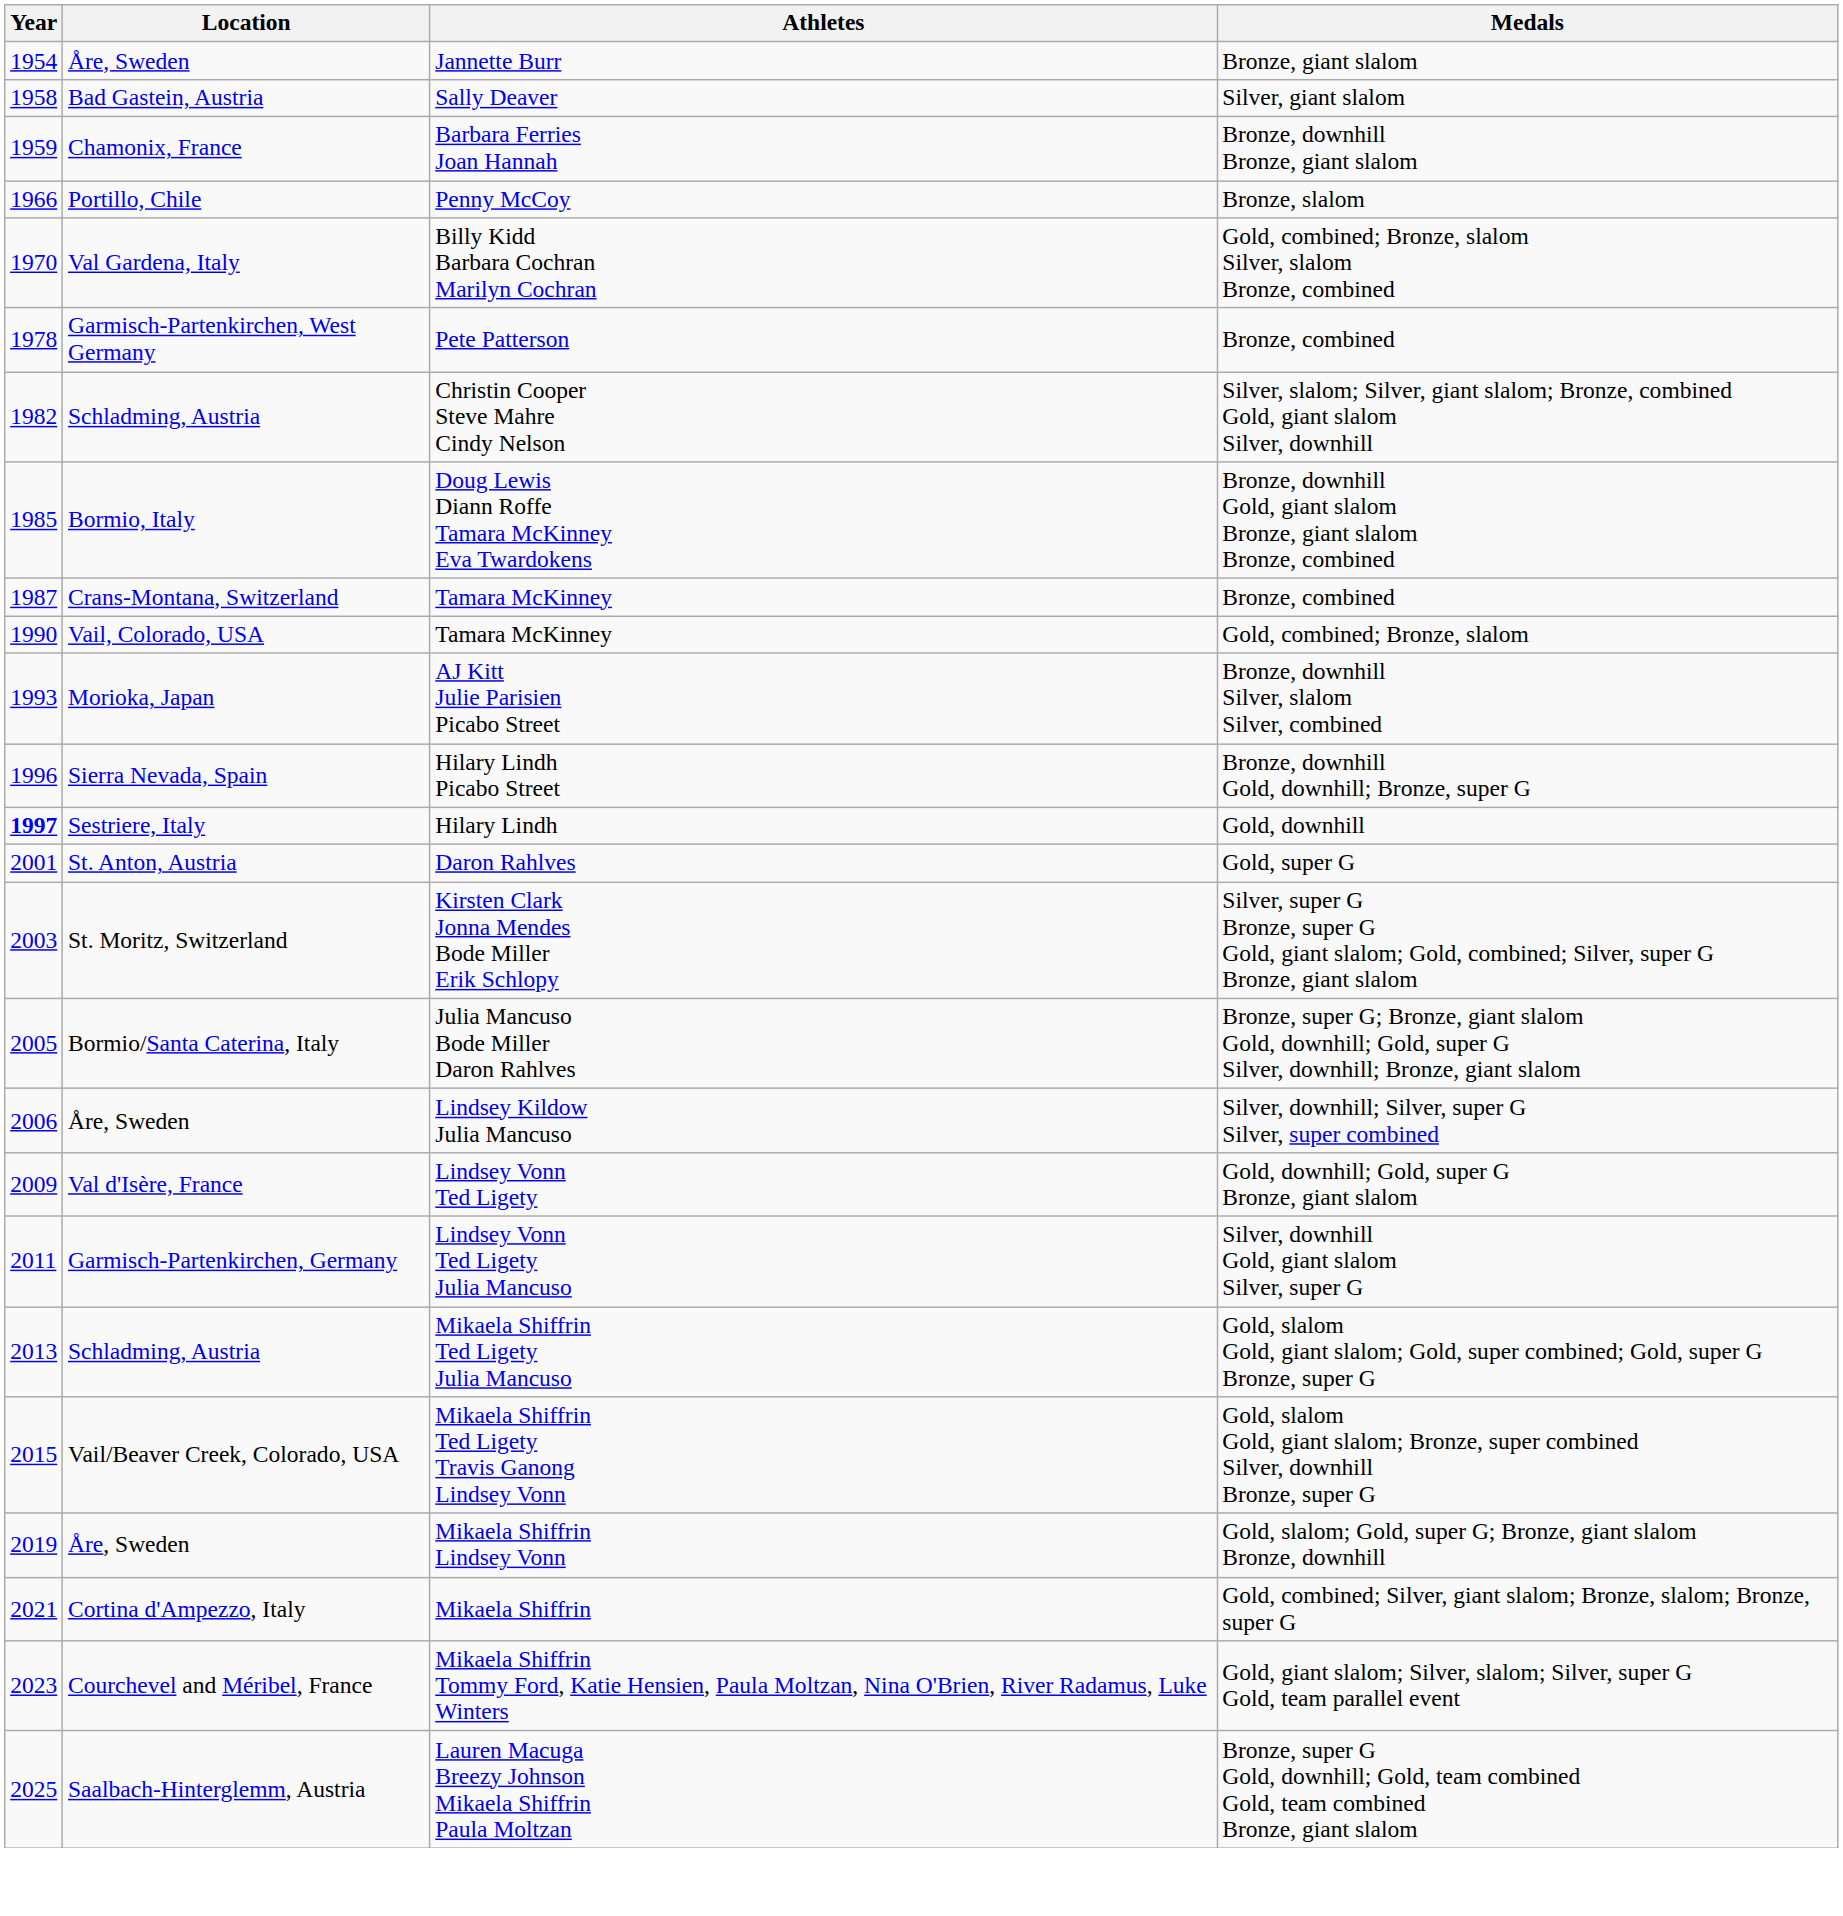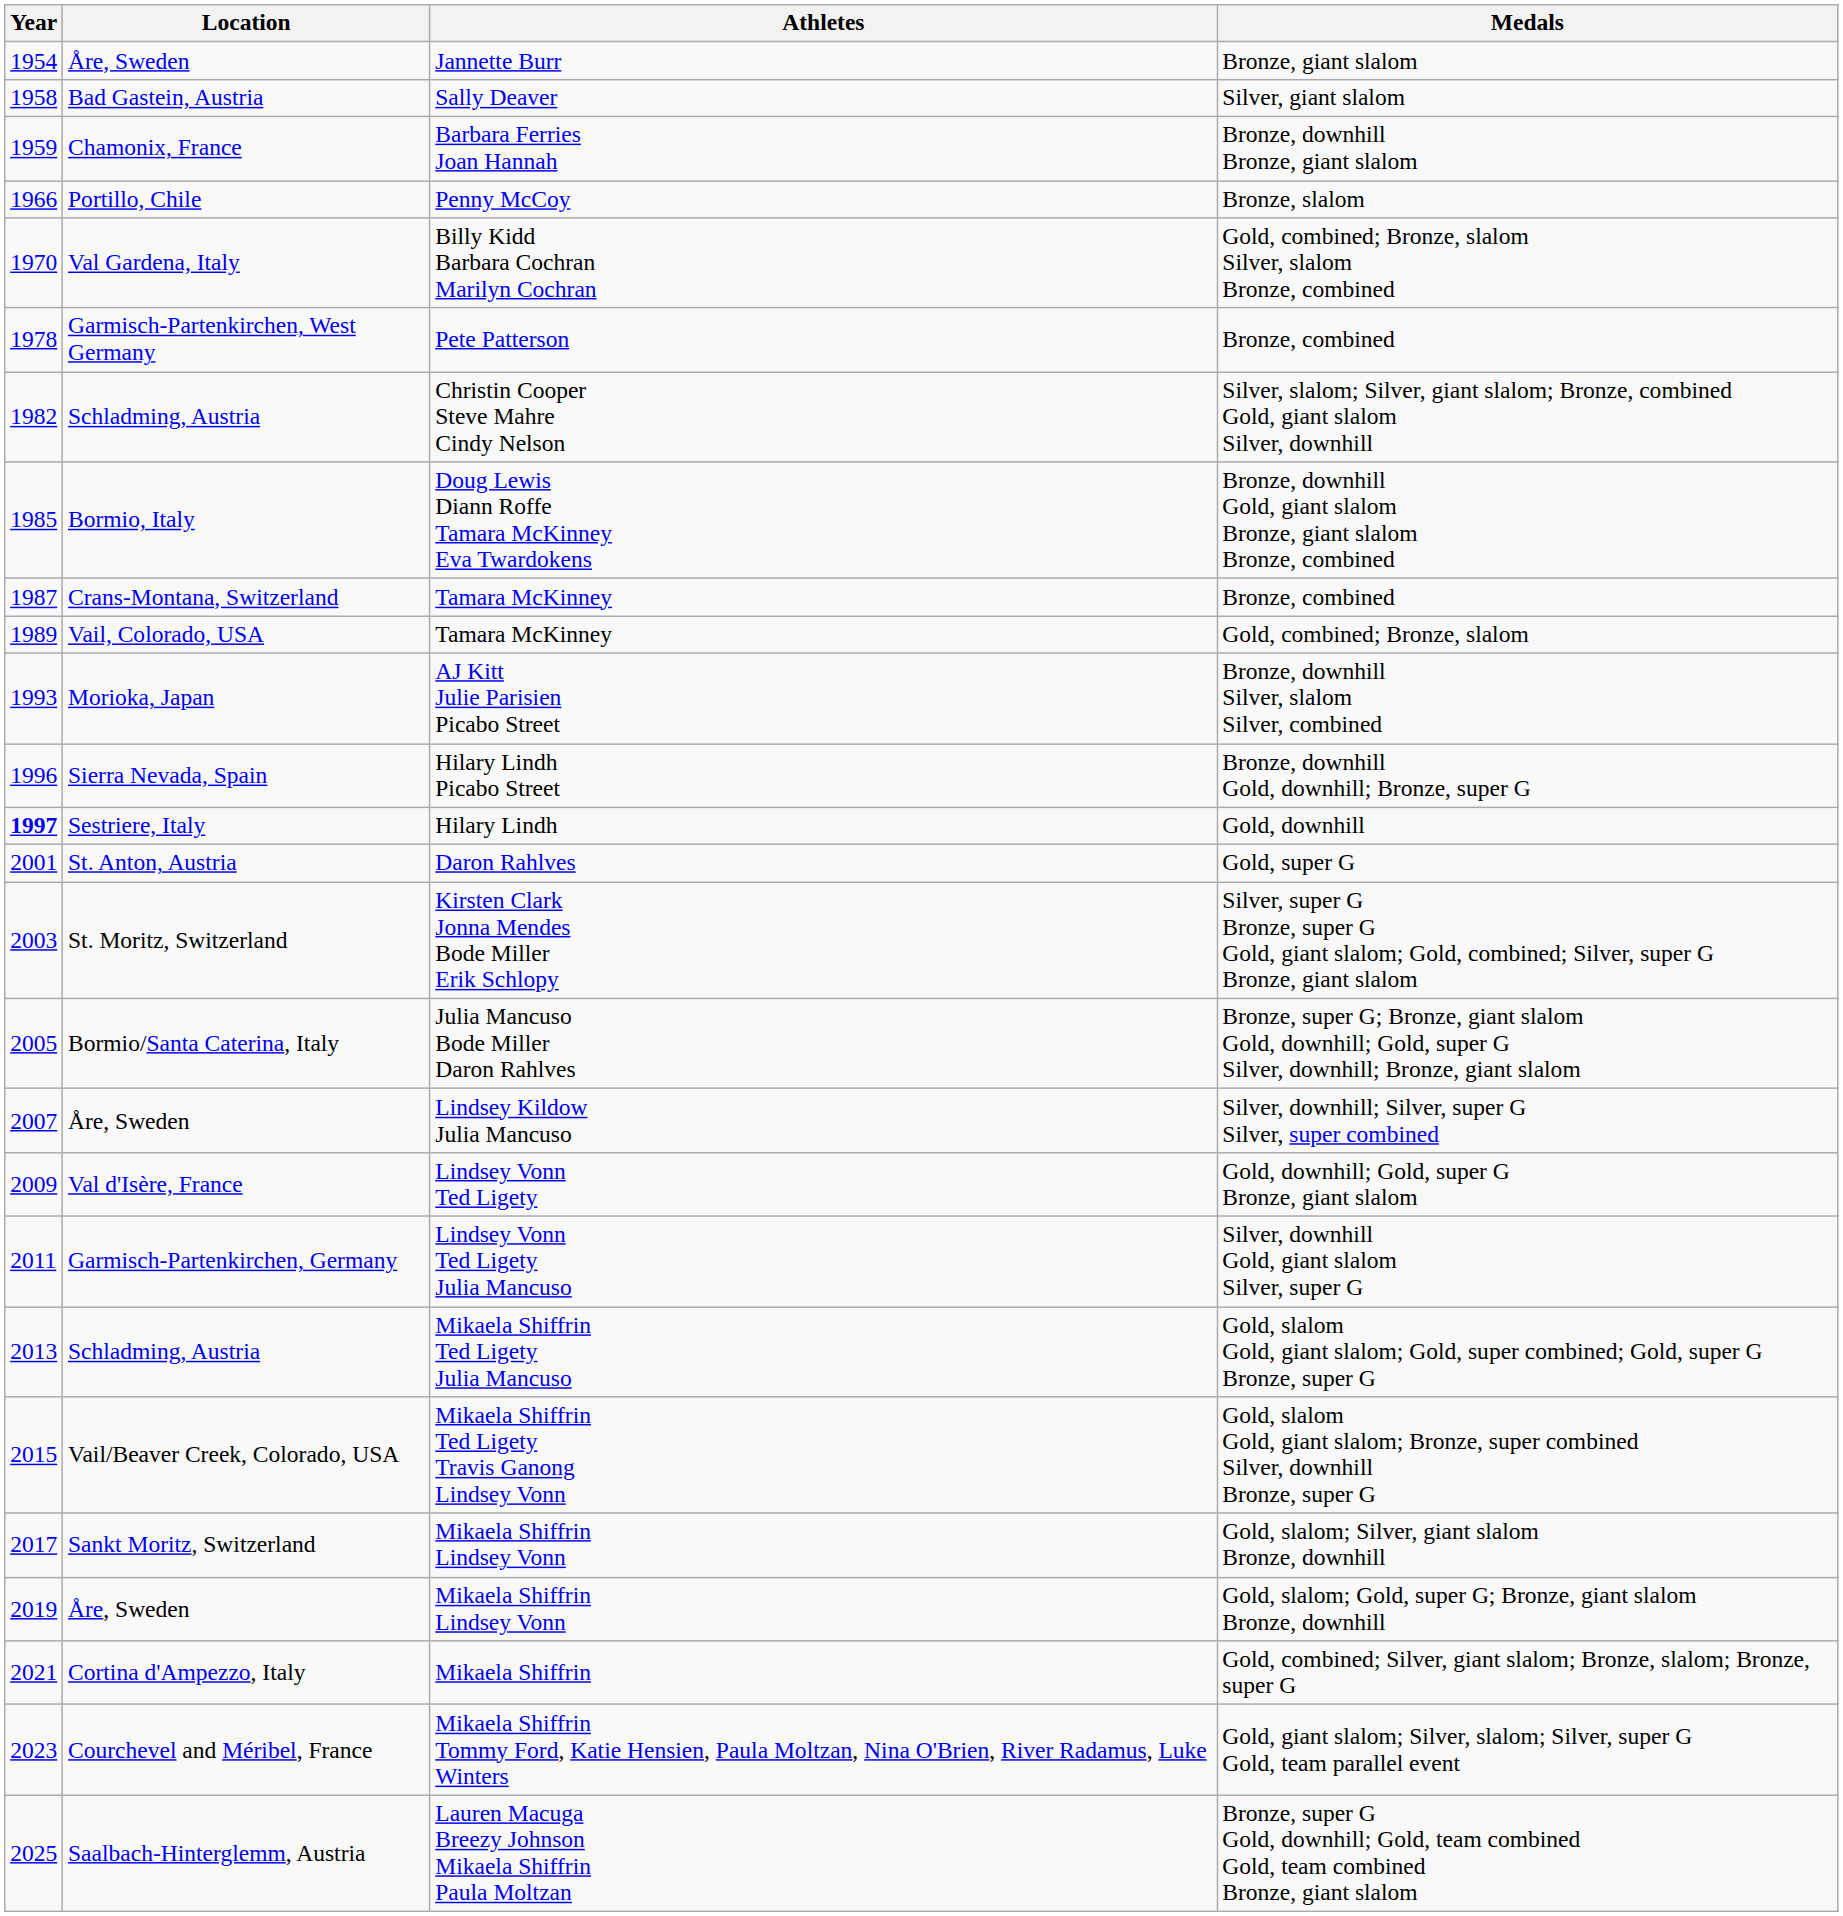Gold, combined; Bronze, slalom | Year: 1990 -> 1989
Silver, downhill; Silver, super G Silver, super combined | Year: 2006 -> 2007
+ row: 2017 | Sankt Moritz, Switzerland | Mikaela Shiffrin Lindsey Vonn | Gold, slalom; Silver, giant slalom Bronze, downhill
